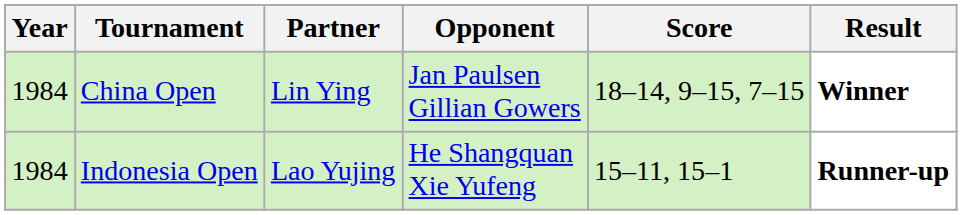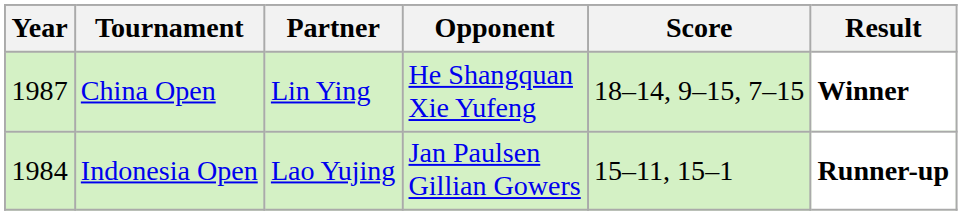China Open | Year: 1984 -> 1987
China Open | Opponent: Jan Paulsen Gillian Gowers -> He Shangquan Xie Yufeng
Indonesia Open | Opponent: He Shangquan Xie Yufeng -> Jan Paulsen Gillian Gowers
